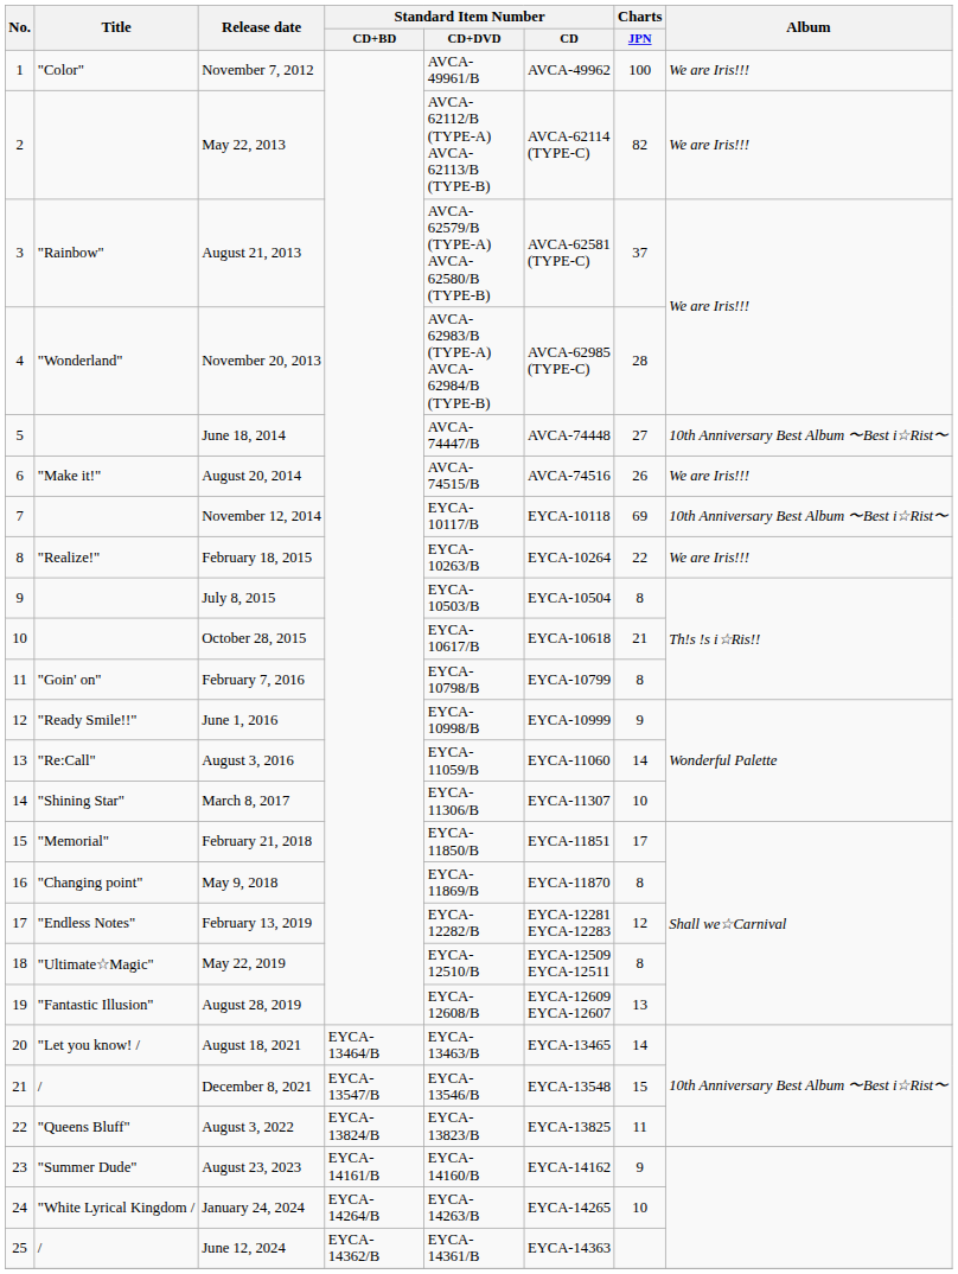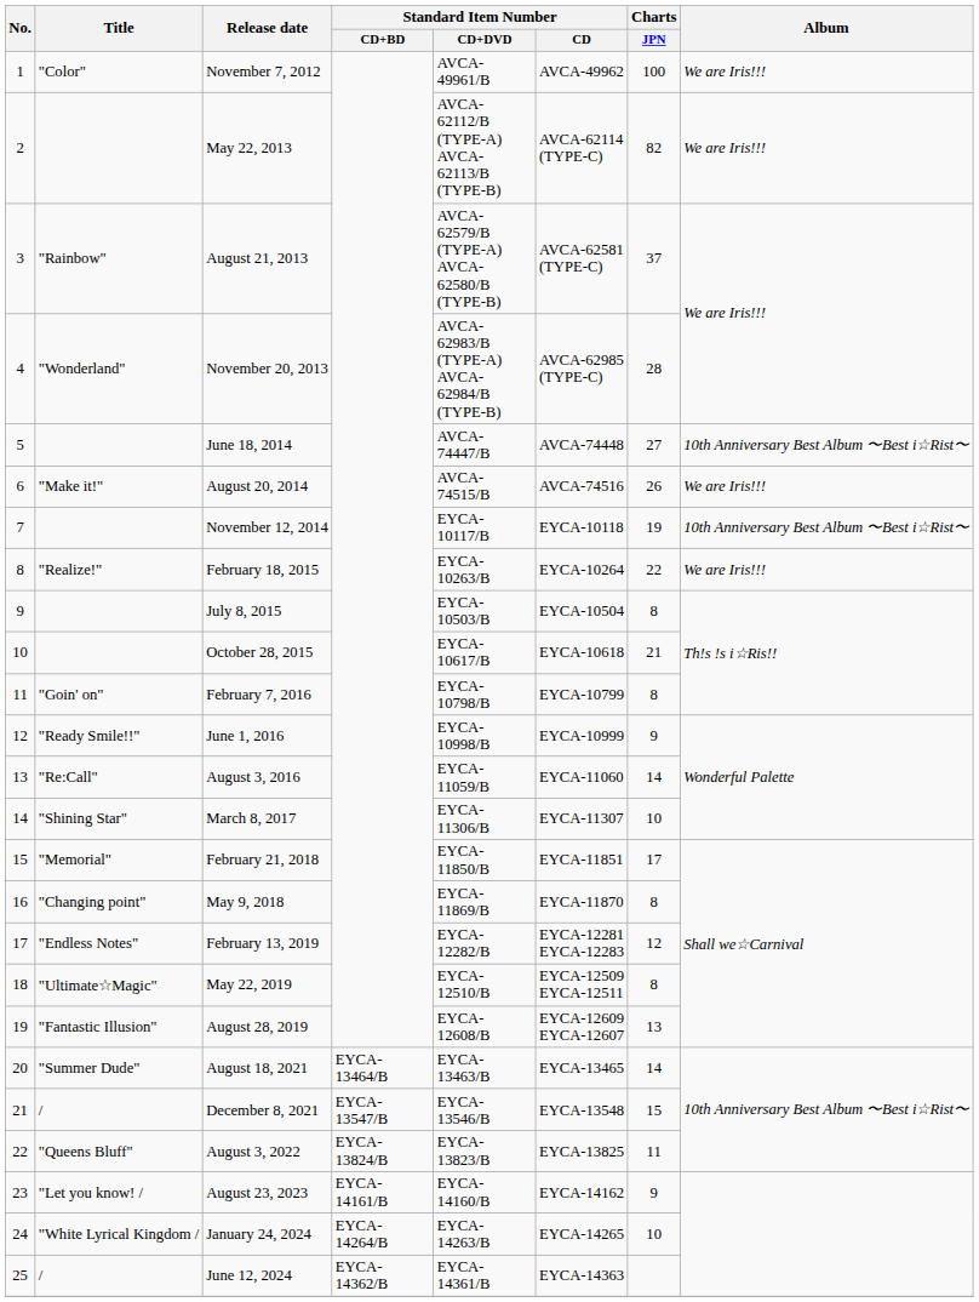November 12, 2014 | Charts / JPN: 69 -> 19
August 18, 2021 | Title: "Let you know! / -> "Summer Dude"
August 23, 2023 | Title: "Summer Dude" -> "Let you know! /
